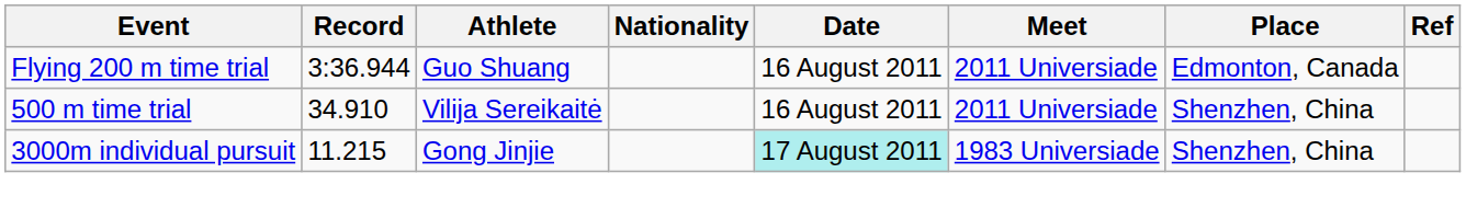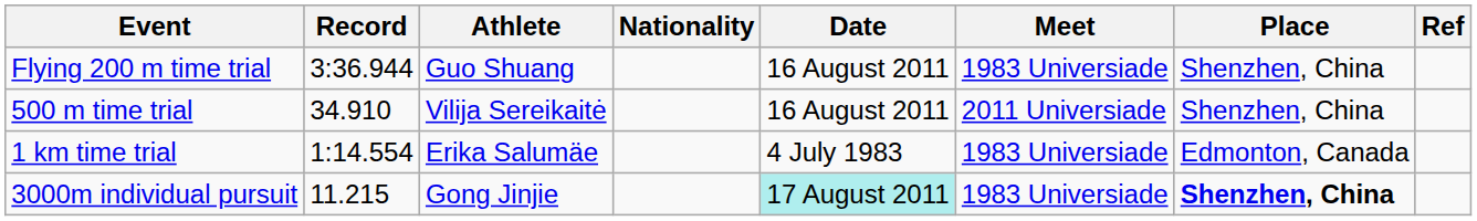Flying 200 m time trial | Meet: 2011 Universiade -> 1983 Universiade
Flying 200 m time trial | Place: Edmonton, Canada -> Shenzhen, China
+ row: 1 km time trial | 1:14.554 | Erika Salumäe | 4 July 1983 | 1983 Universiade | Edmonton, Canada
3000m individual pursuit | Place: normal -> bold
